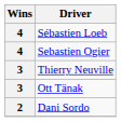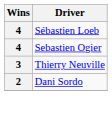- row: 3 | Ott Tänak
